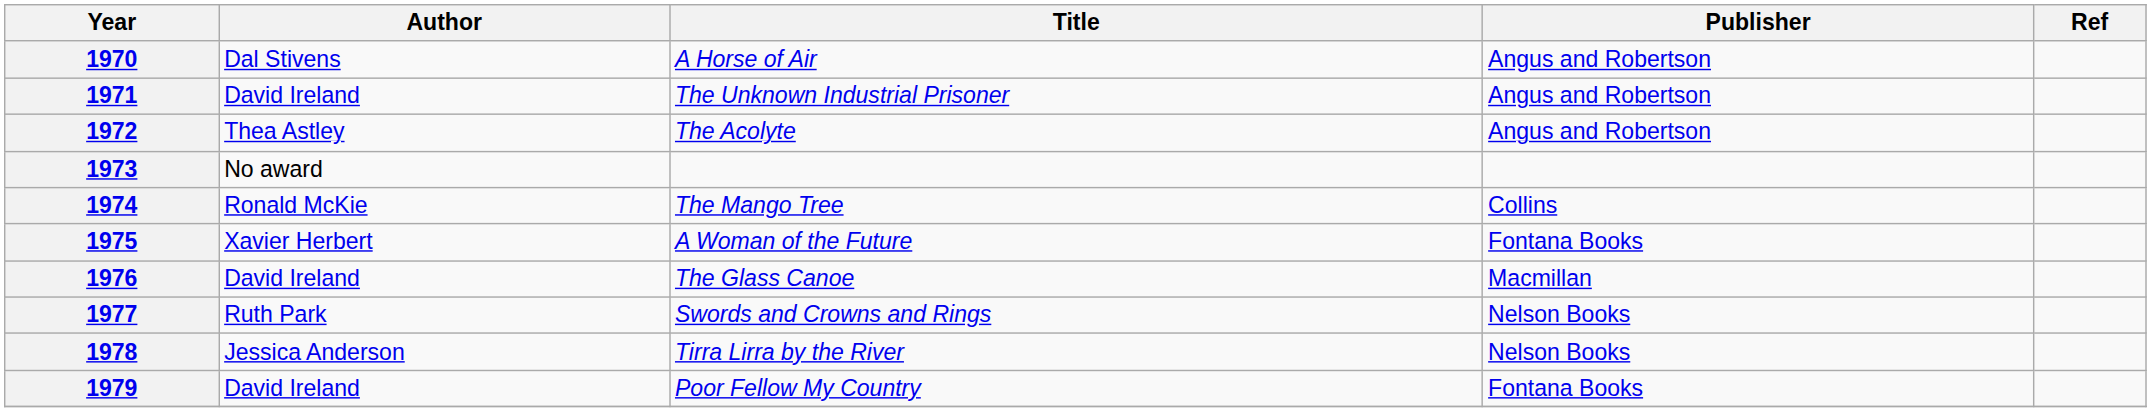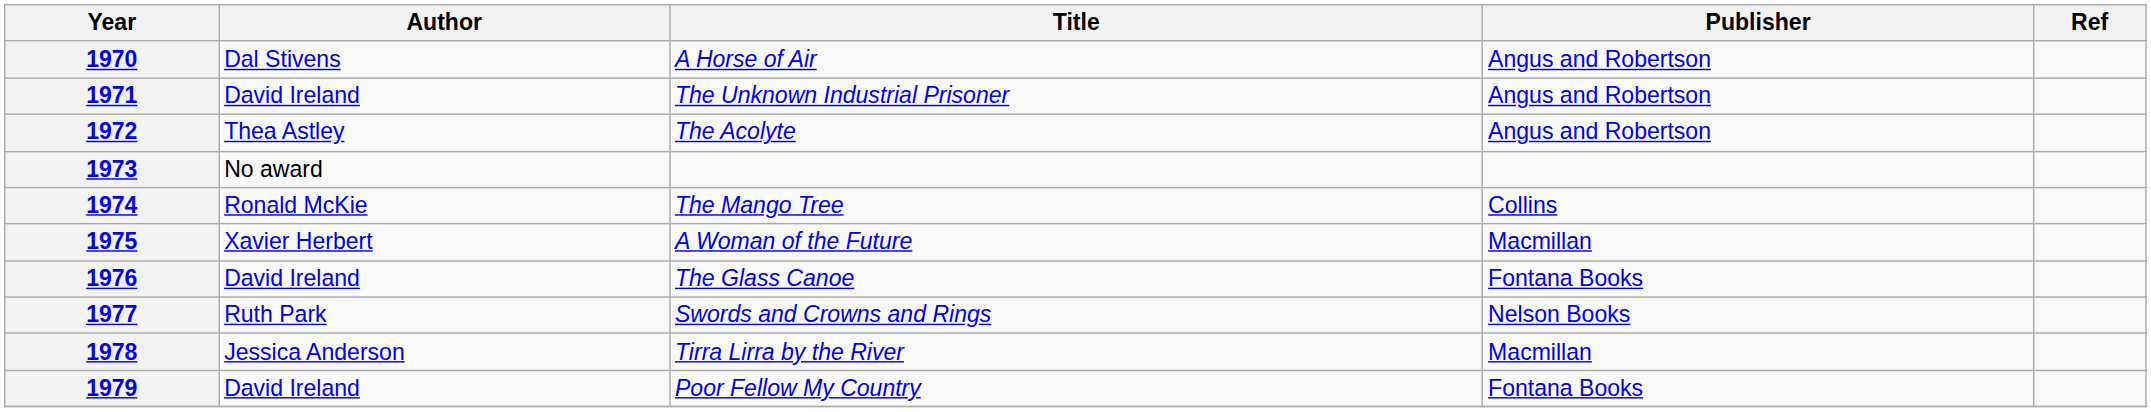1975 | Publisher: Fontana Books -> Macmillan
1976 | Publisher: Macmillan -> Fontana Books
1978 | Publisher: Nelson Books -> Macmillan
